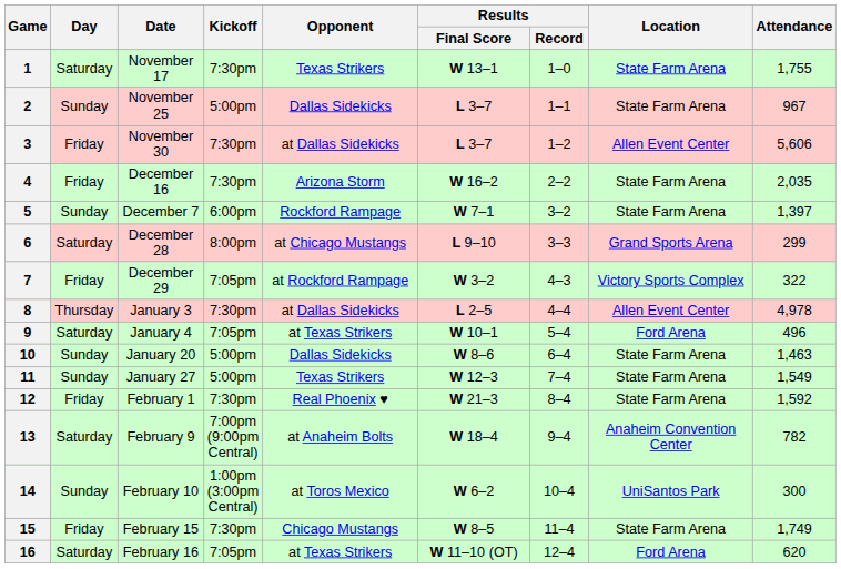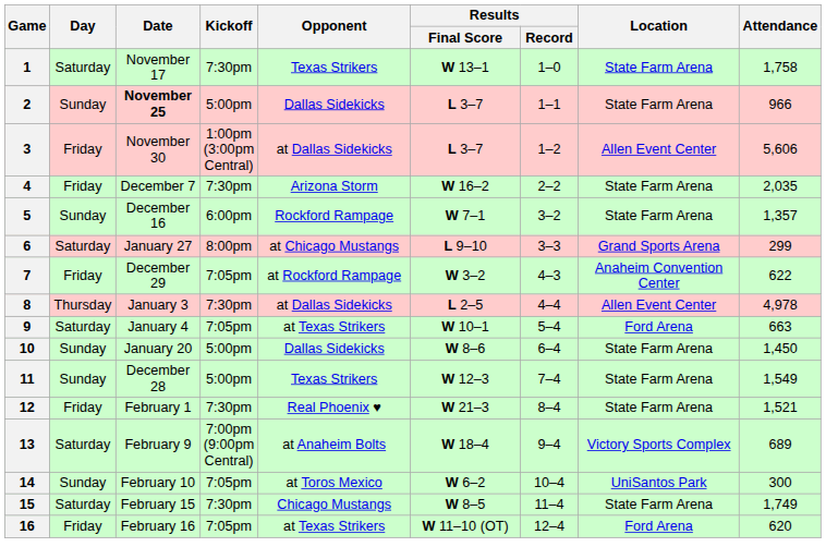1 | Attendance: 1,755 -> 1,758
2 | Date: normal -> bold
2 | Attendance: 967 -> 966
3 | Kickoff: 7:30pm -> 1:00pm (3:00pm Central)
4 | Date: December 16 -> December 7
5 | Date: December 7 -> December 16
5 | Attendance: 1,397 -> 1,357
6 | Date: December 28 -> January 27
7 | Location: Victory Sports Complex -> Anaheim Convention Center
7 | Attendance: 322 -> 622
9 | Attendance: 496 -> 663
10 | Attendance: 1,463 -> 1,450
11 | Date: January 27 -> December 28
12 | Attendance: 1,592 -> 1,521
13 | Location: Anaheim Convention Center -> Victory Sports Complex
13 | Attendance: 782 -> 689
14 | Kickoff: 1:00pm (3:00pm Central) -> 7:05pm
15 | Day: Friday -> Saturday
16 | Day: Saturday -> Friday
